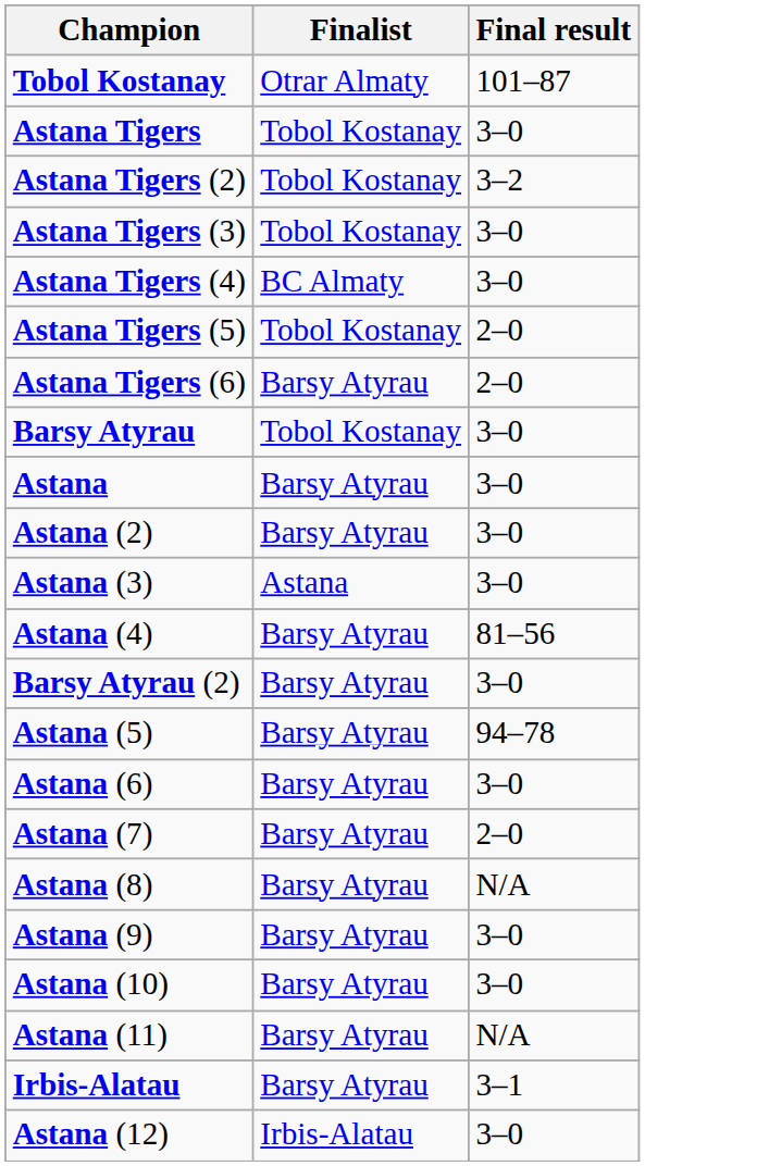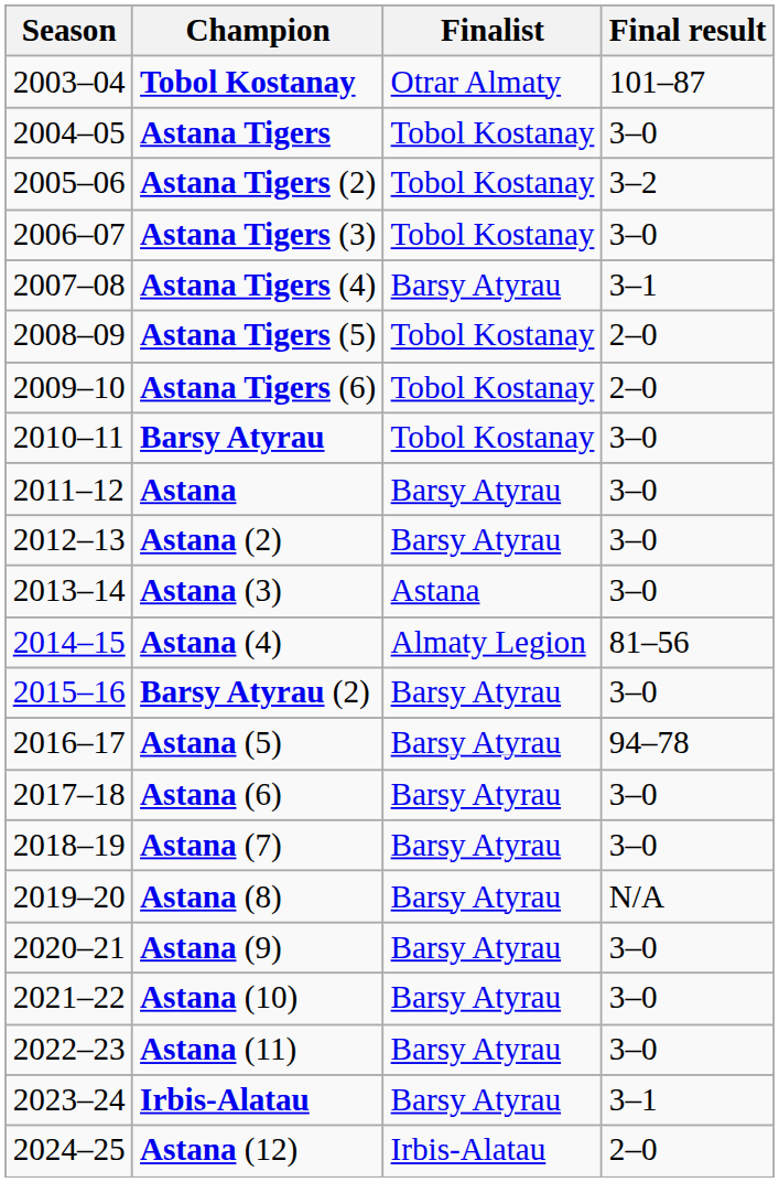+ column: Season | 2003–04 | 2004–05 | 2005–06 | 2006–07 | 2007–08 | 2008–09 | 2009–10 | 2010–11 | 2011–12 | 2012–13 | 2013–14 | 2014–15 | 2015–16 | 2016–17 | 2017–18 | 2018–19 | 2019–20 | 2020–21 | 2021–22 | 2022–23 | 2023–24 | 2024–25
Astana Tigers (4) | Finalist: BC Almaty -> Barsy Atyrau
Astana Tigers (4) | Final result: 3–0 -> 3–1
Astana Tigers (6) | Finalist: Barsy Atyrau -> Tobol Kostanay
Astana (4) | Finalist: Barsy Atyrau -> Almaty Legion
Astana (7) | Final result: 2–0 -> 3–0
Astana (11) | Final result: N/A -> 3–0
Astana (12) | Final result: 3–0 -> 2–0
